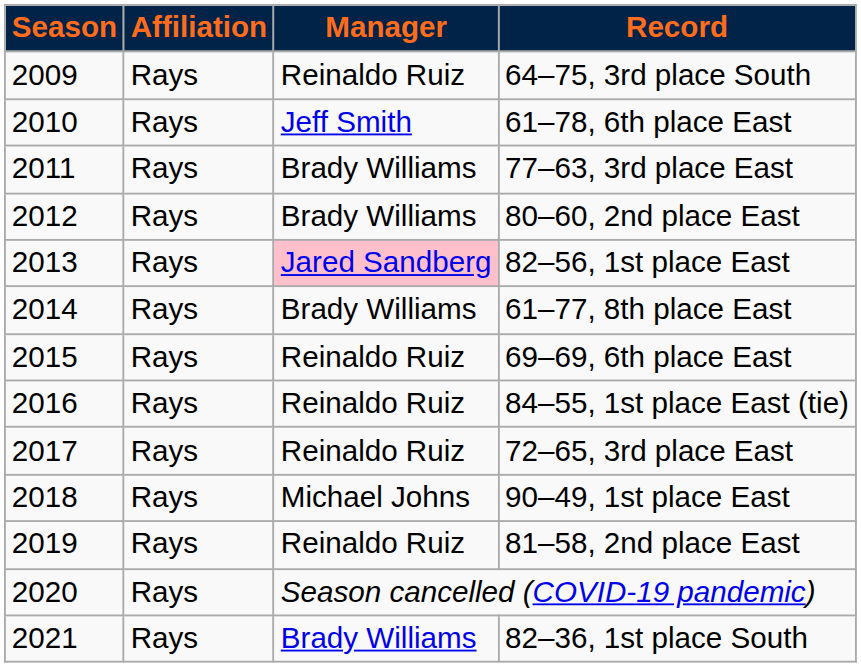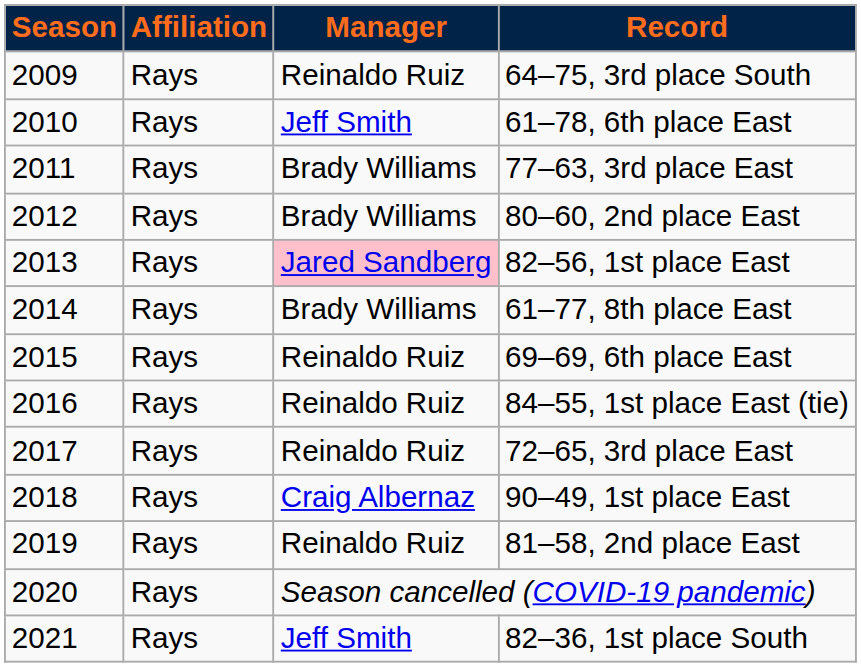90–49, 1st place East | Manager: Michael Johns -> Craig Albernaz
82–36, 1st place South | Manager: Brady Williams -> Jeff Smith
